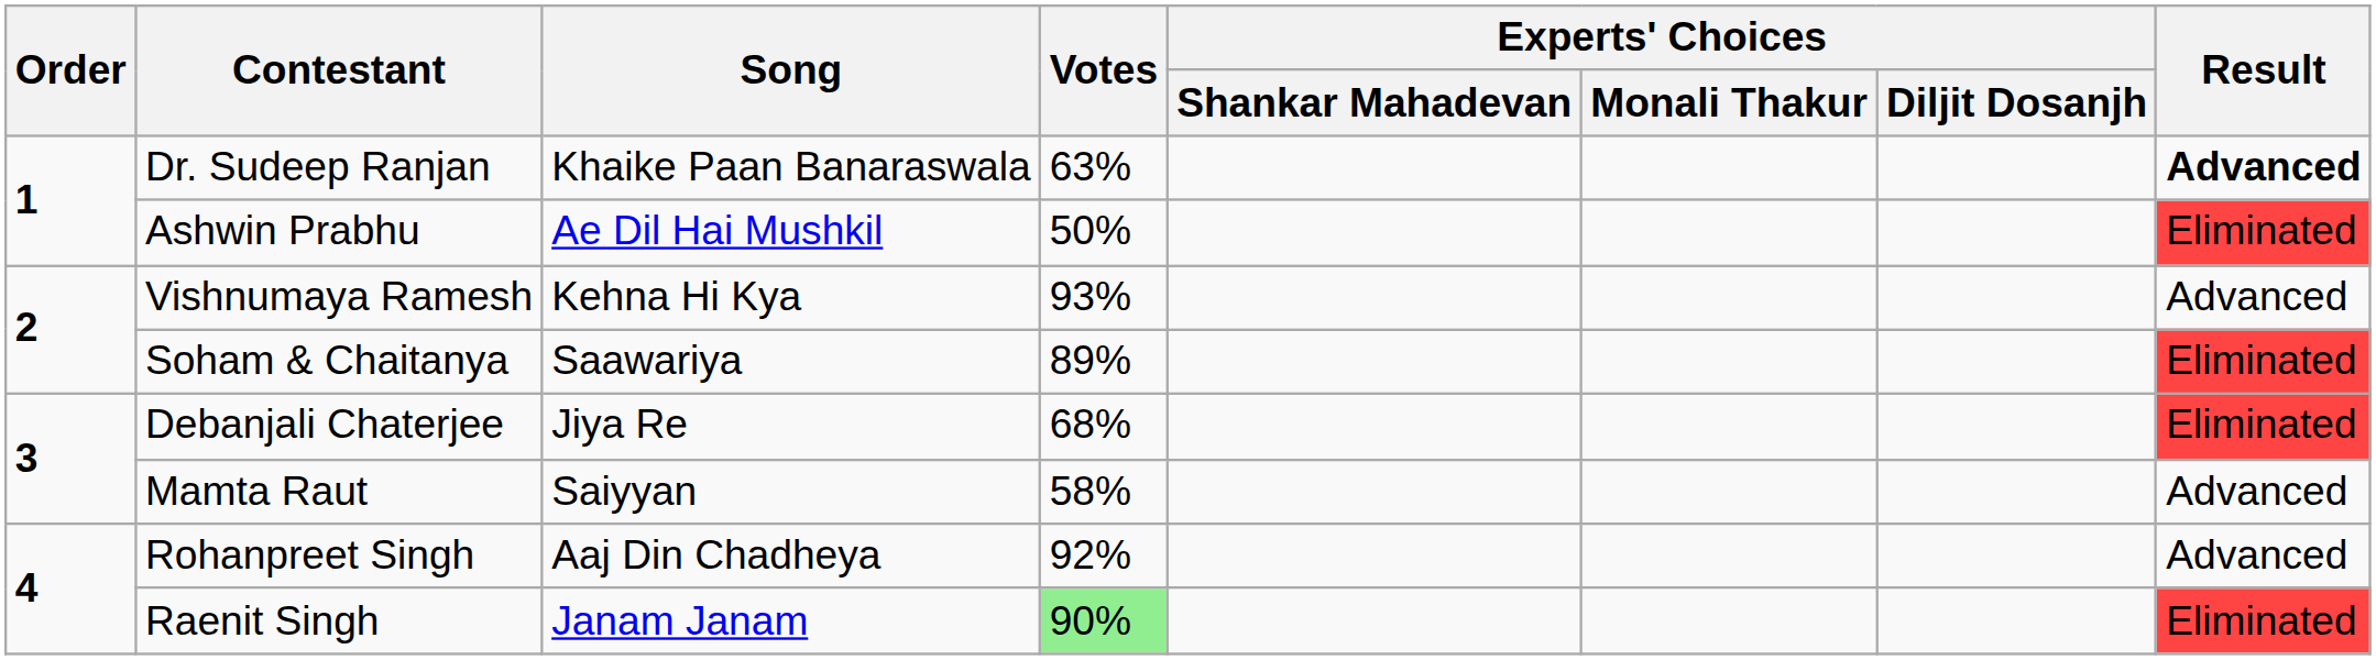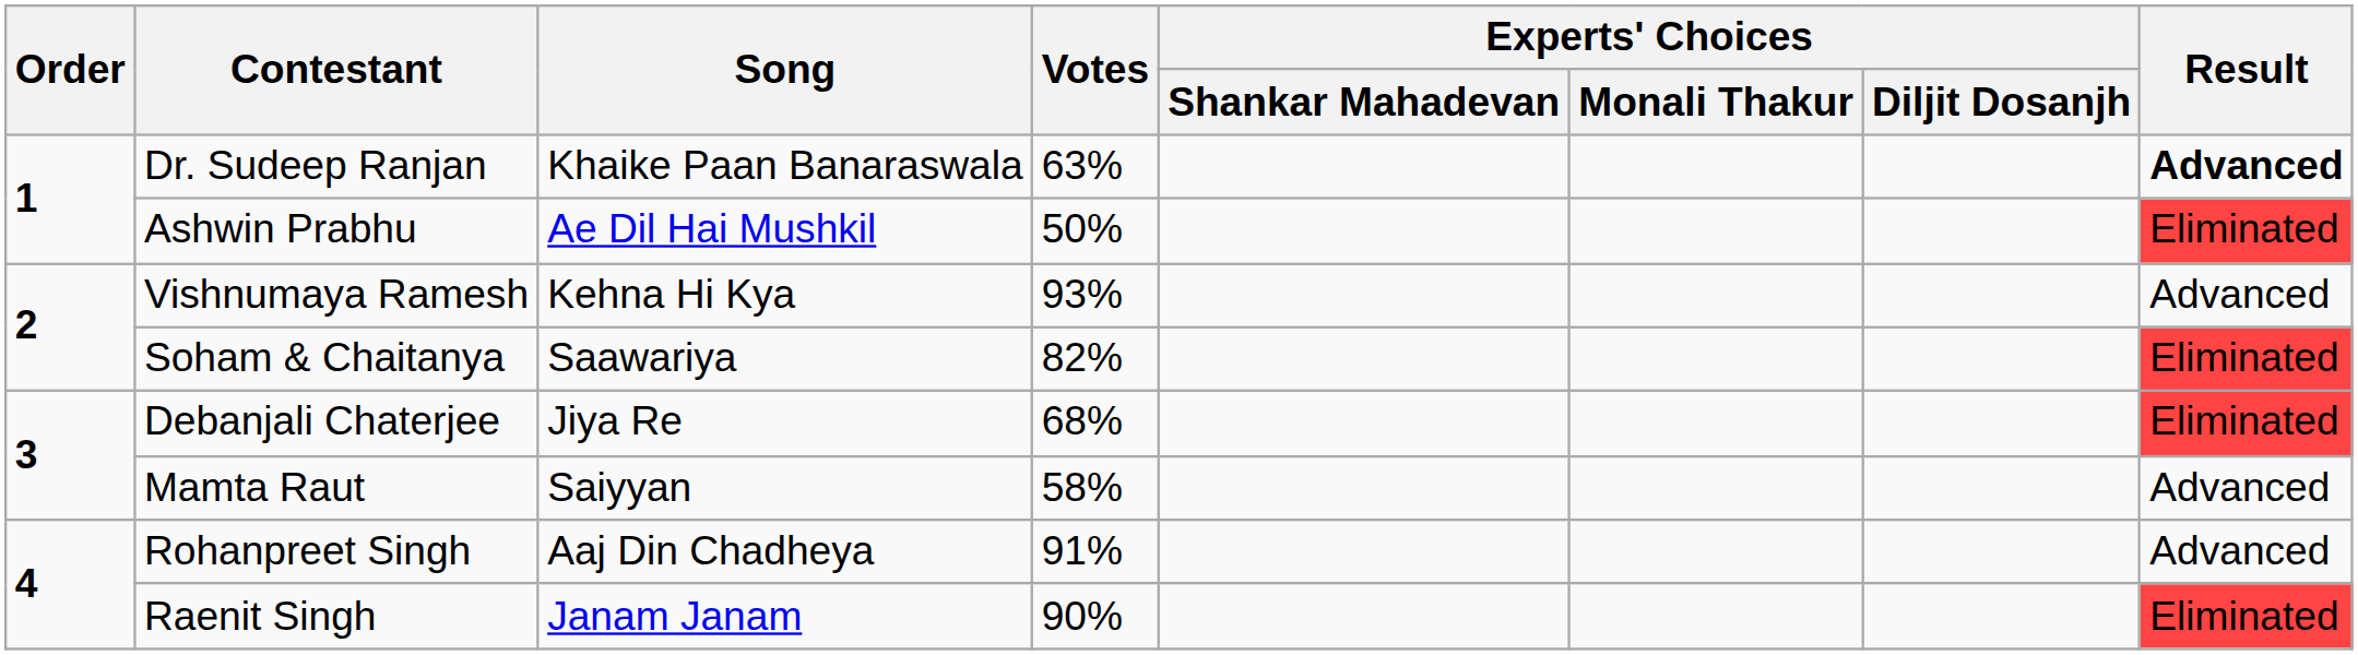Soham & Chaitanya | Votes: 89% -> 82%
Rohanpreet Singh | Votes: 92% -> 91%
Raenit Singh | Votes: lightgreen background -> no background
